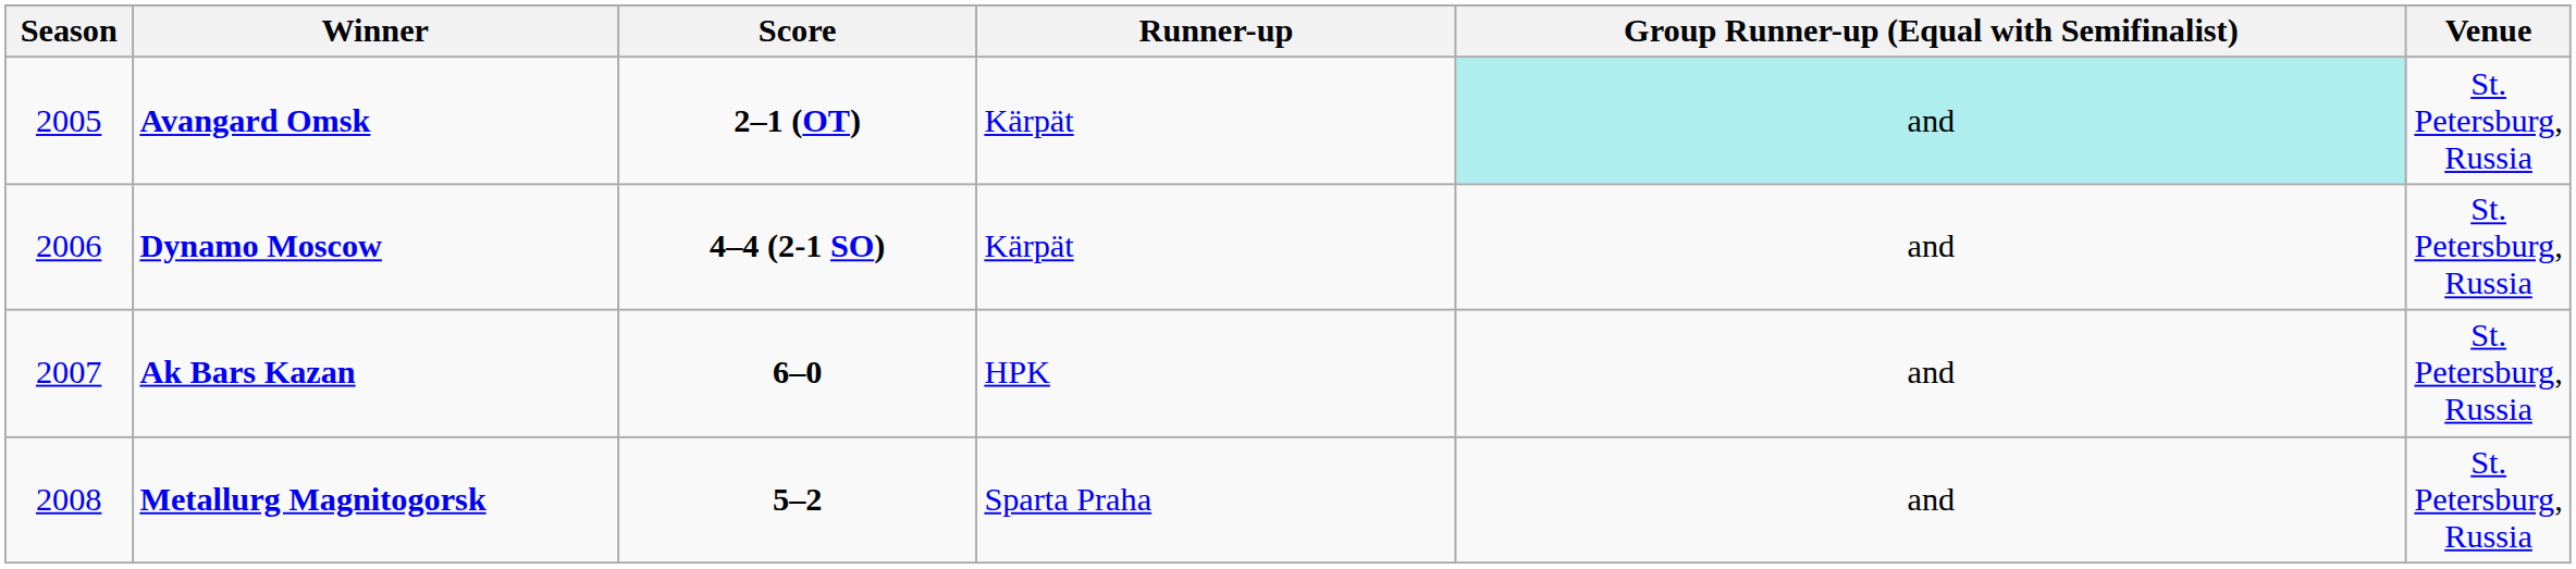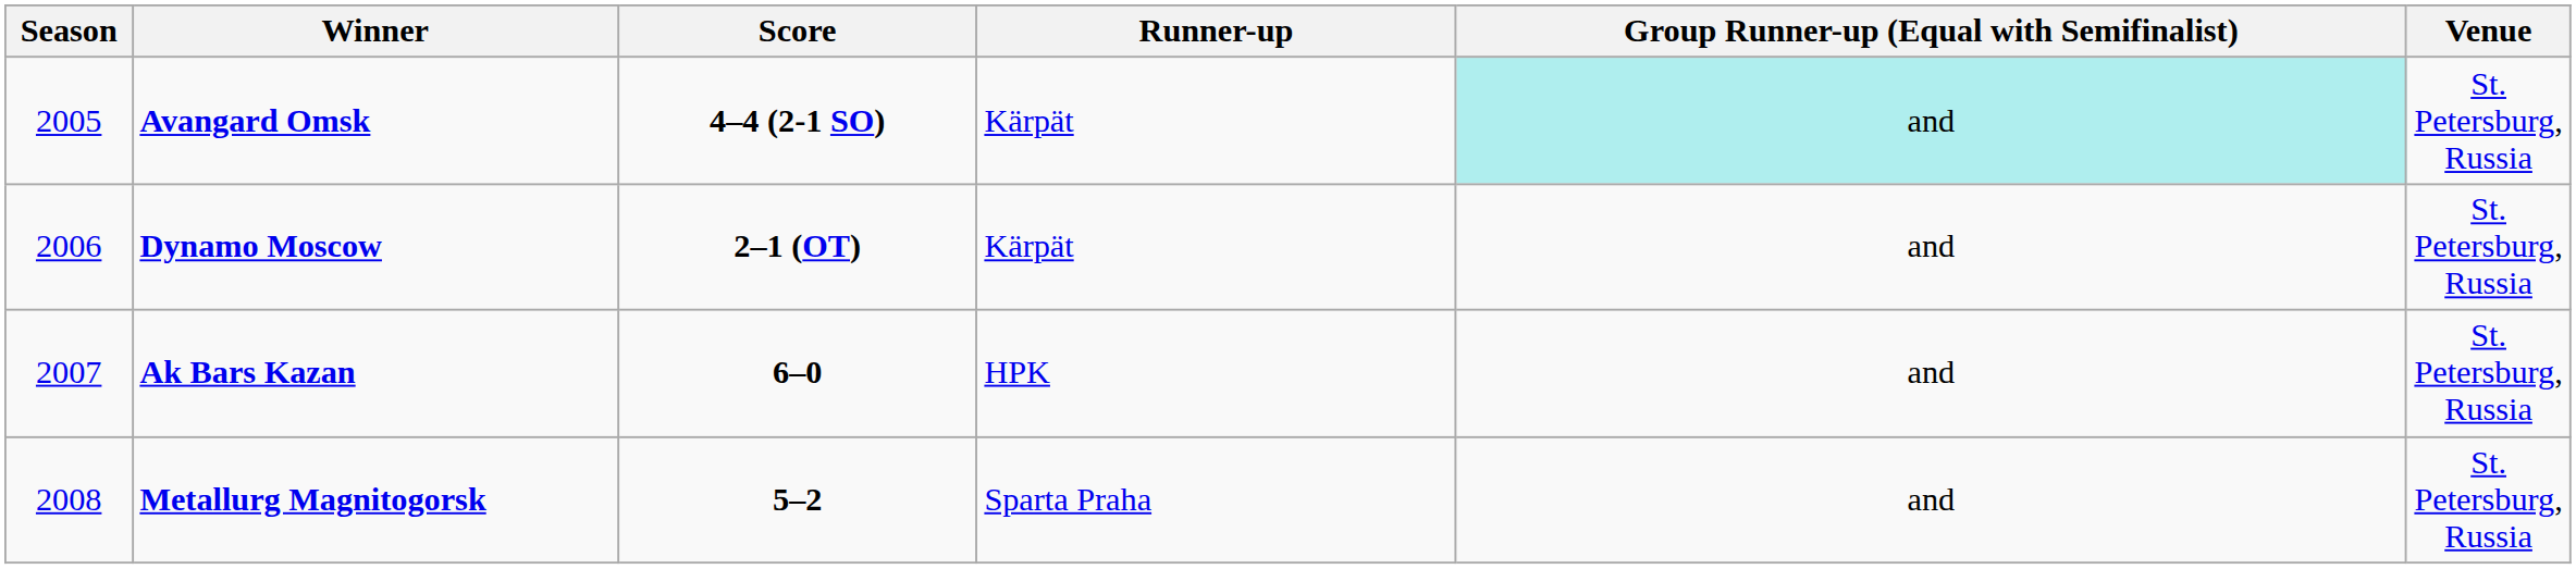Avangard Omsk | Score: 2–1 (OT) -> 4–4 (2-1 SO)
Dynamo Moscow | Score: 4–4 (2-1 SO) -> 2–1 (OT)
